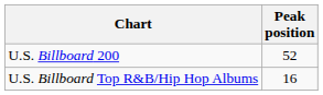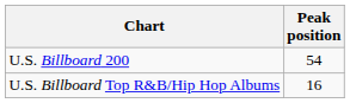U.S. Billboard 200 | Peak position: 52 -> 54
